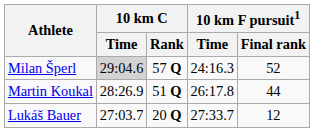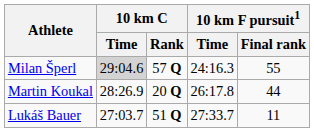Milan Šperl | 10 km F pursuit1 / Final rank: 52 -> 55
Martin Koukal | 10 km C / Rank: 51 Q -> 20 Q
Lukáš Bauer | 10 km C / Rank: 20 Q -> 51 Q
Lukáš Bauer | 10 km F pursuit1 / Final rank: 12 -> 11
